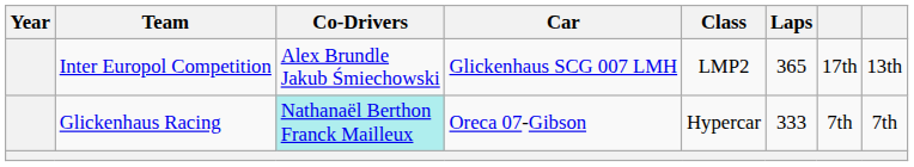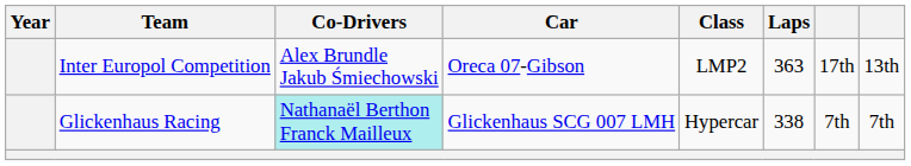Inter Europol Competition | Car: Glickenhaus SCG 007 LMH -> Oreca 07-Gibson
Inter Europol Competition | Laps: 365 -> 363
Glickenhaus Racing | Car: Oreca 07-Gibson -> Glickenhaus SCG 007 LMH
Glickenhaus Racing | Laps: 333 -> 338
